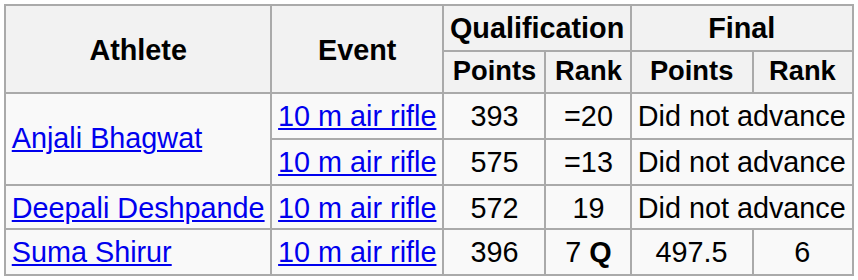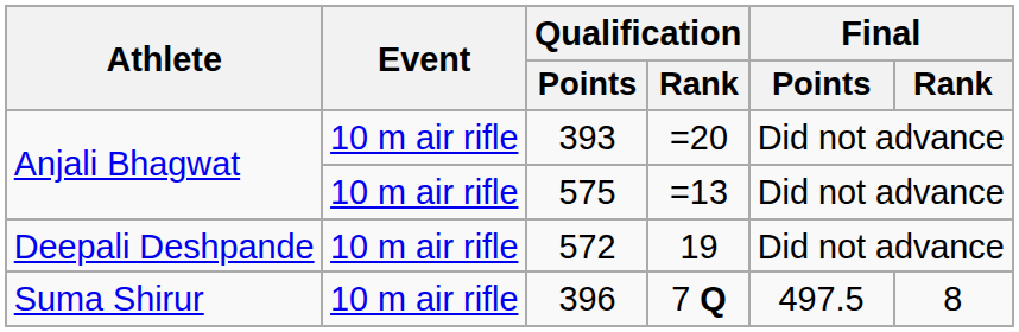396 | Final / Rank: 6 -> 8
